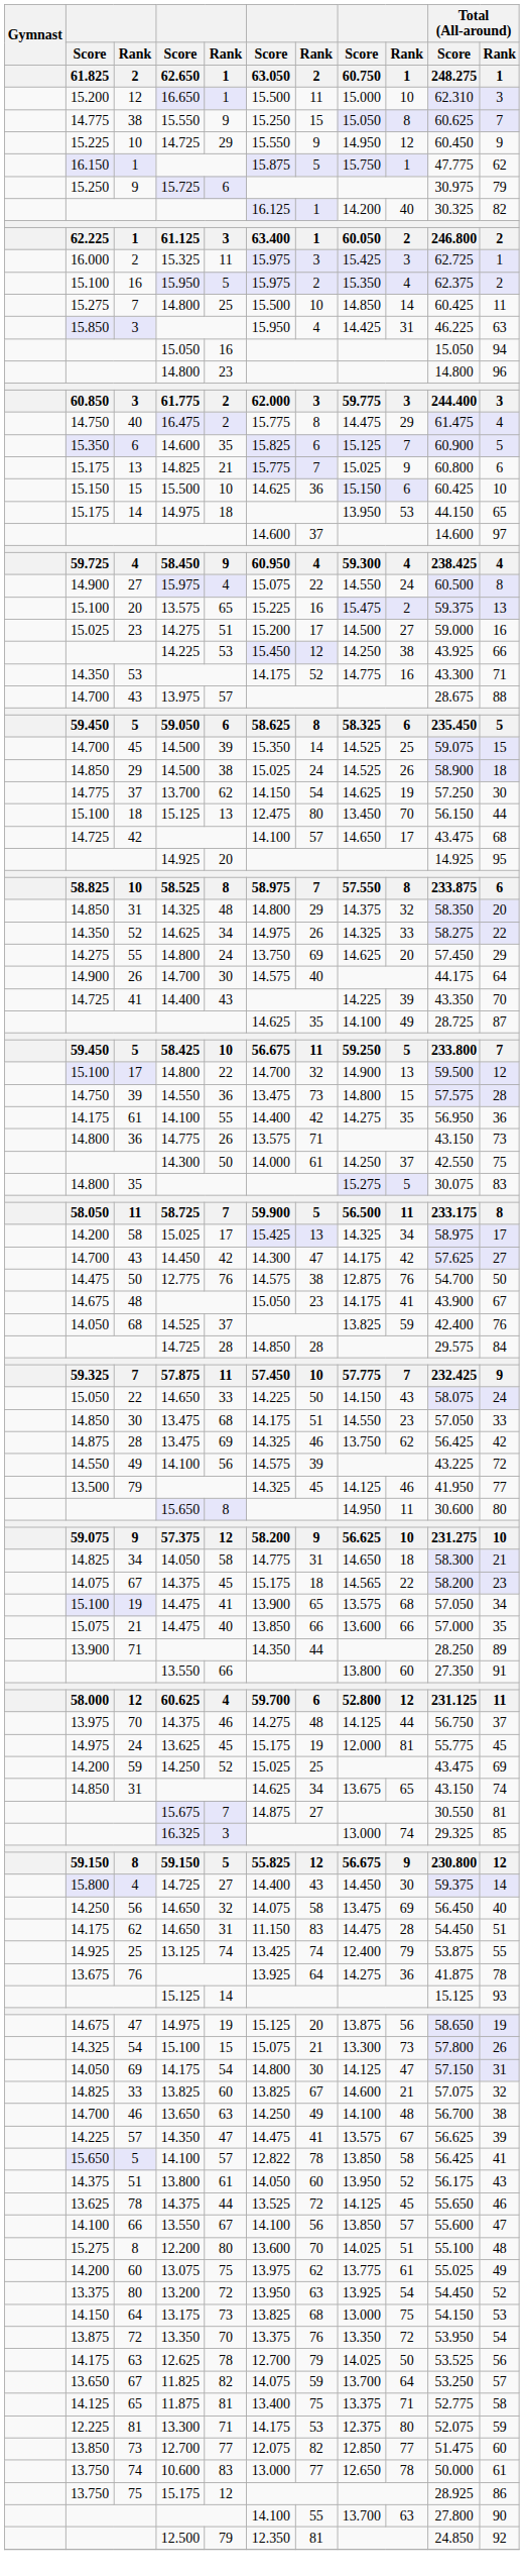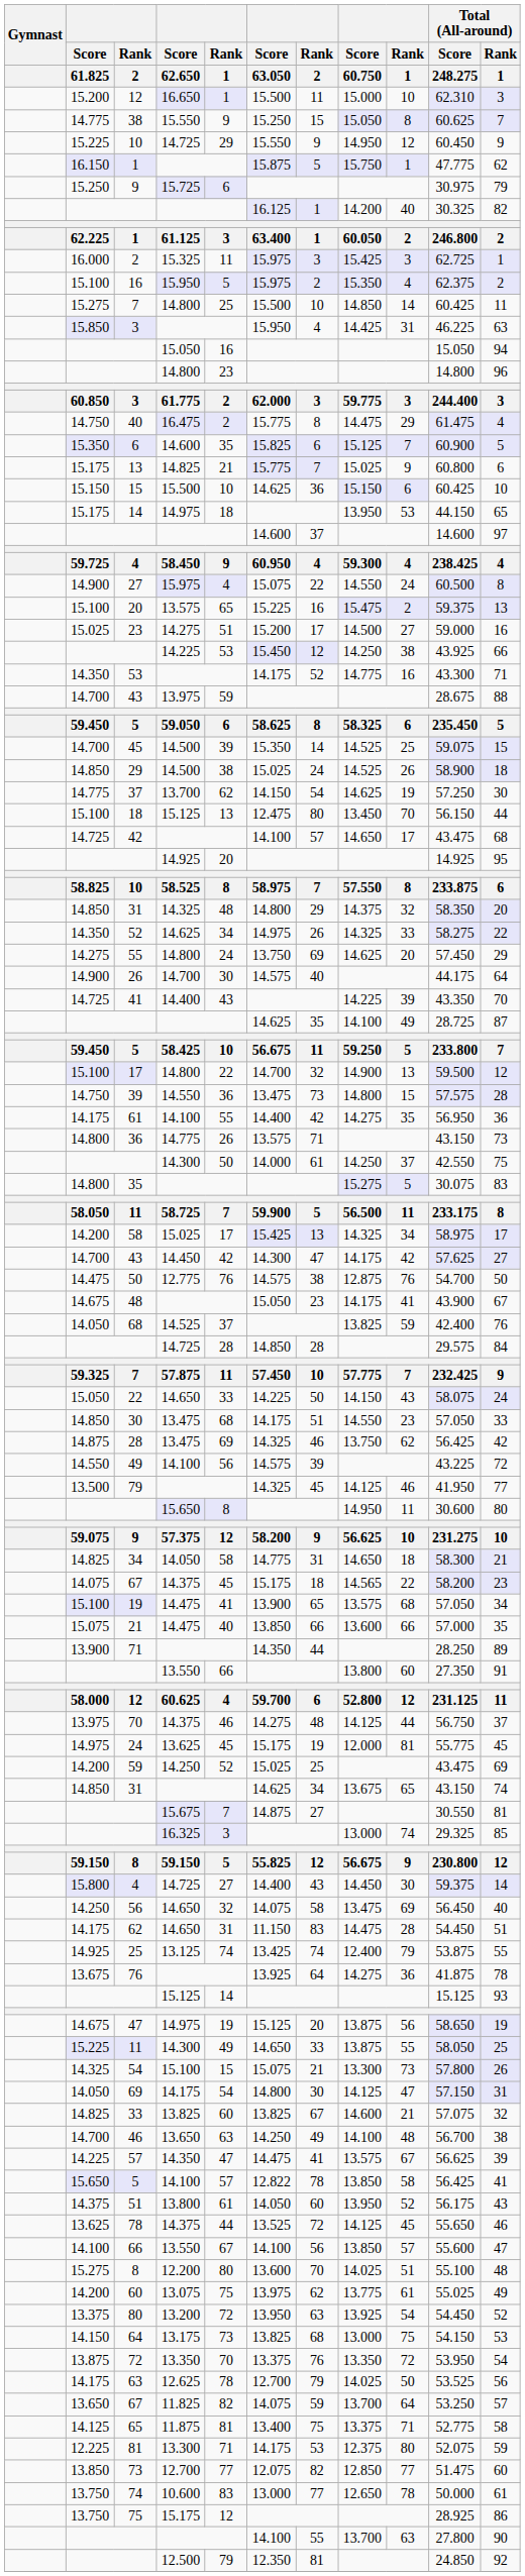43 / 13.975 | column 5: 57 -> 59
+ row: 15.225 | 11 | 14.300 | 49 | 14.650 | 33 | 13.875 | 55 | 58.050 | 25
